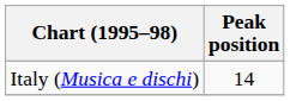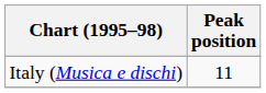Italy (Musica e dischi) | Peak position: 14 -> 11
